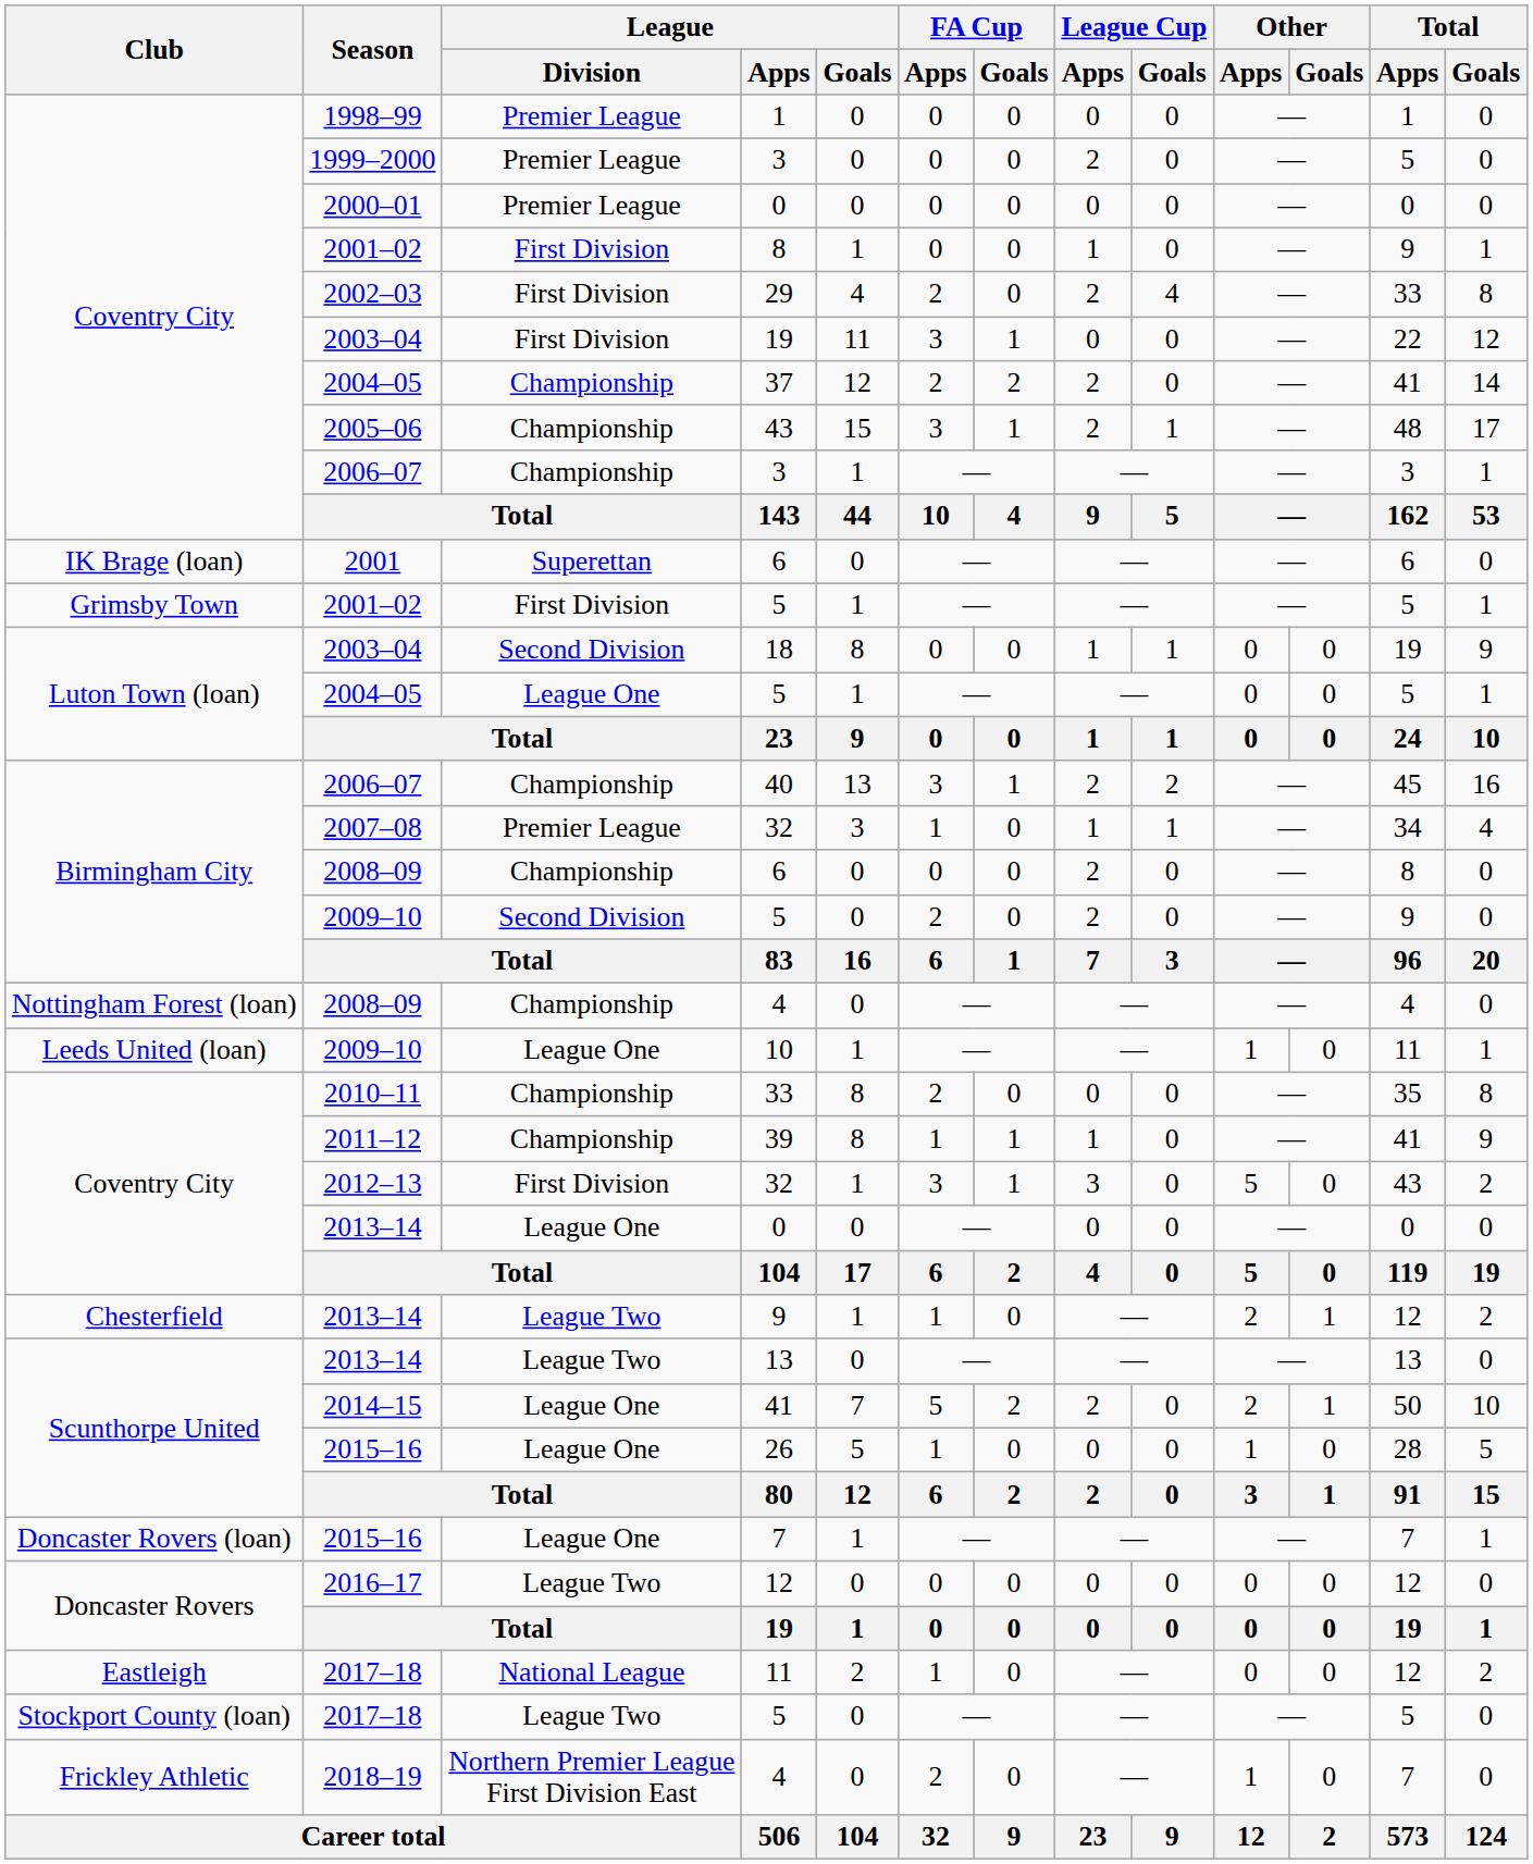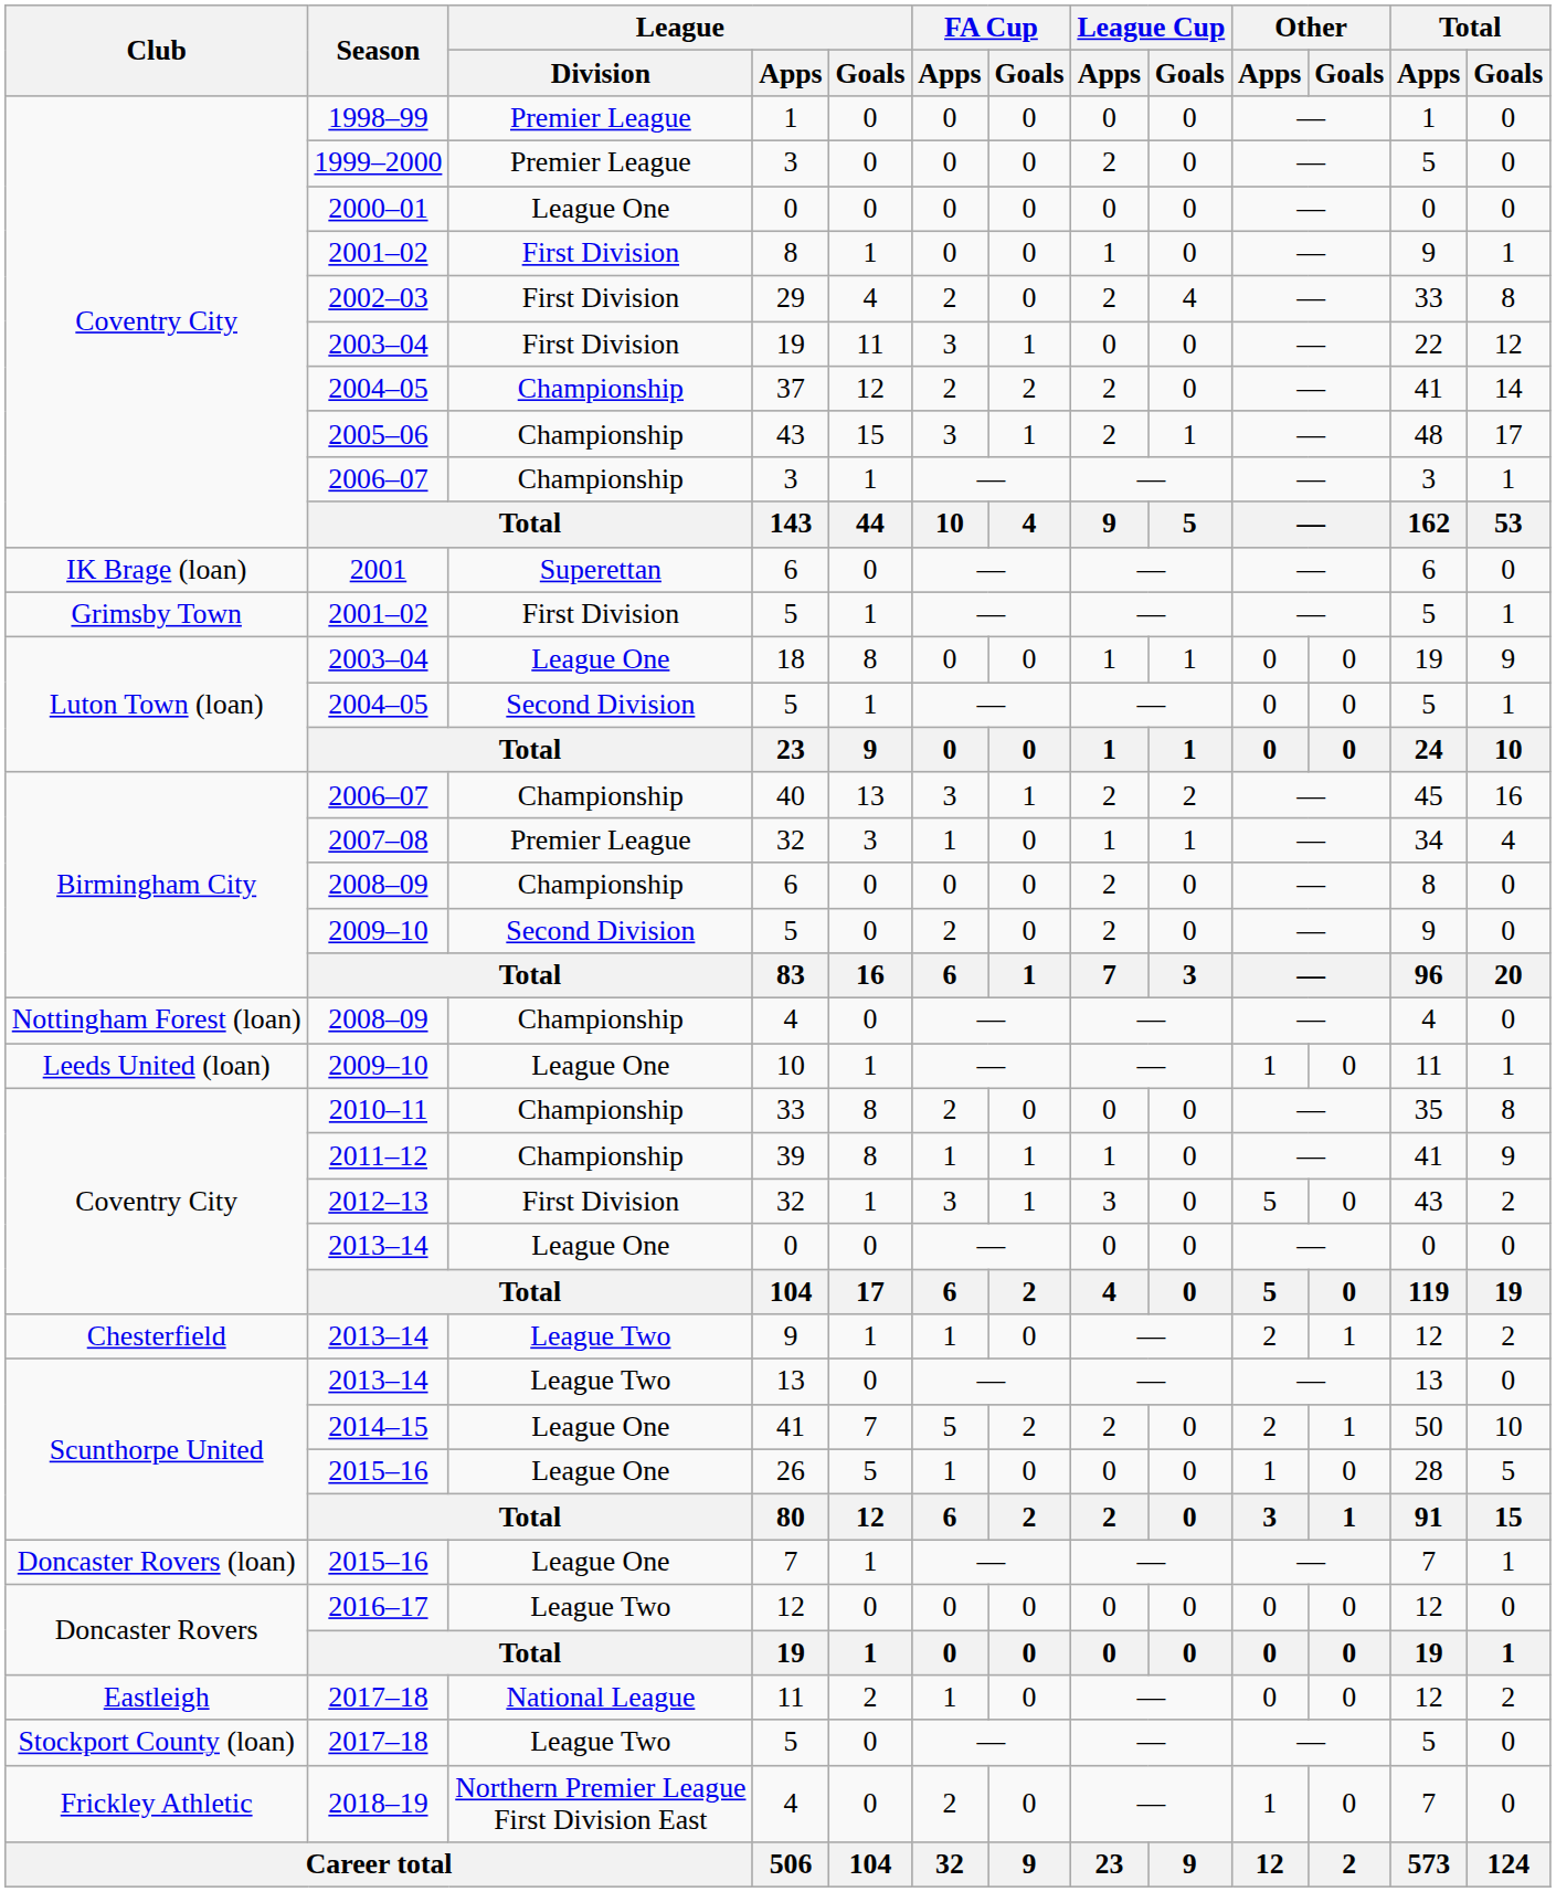2000–01 / 0 | League / Division: Premier League -> League One
18 | League / Division: Second Division -> League One
2004–05 / 5 | League / Division: League One -> Second Division
